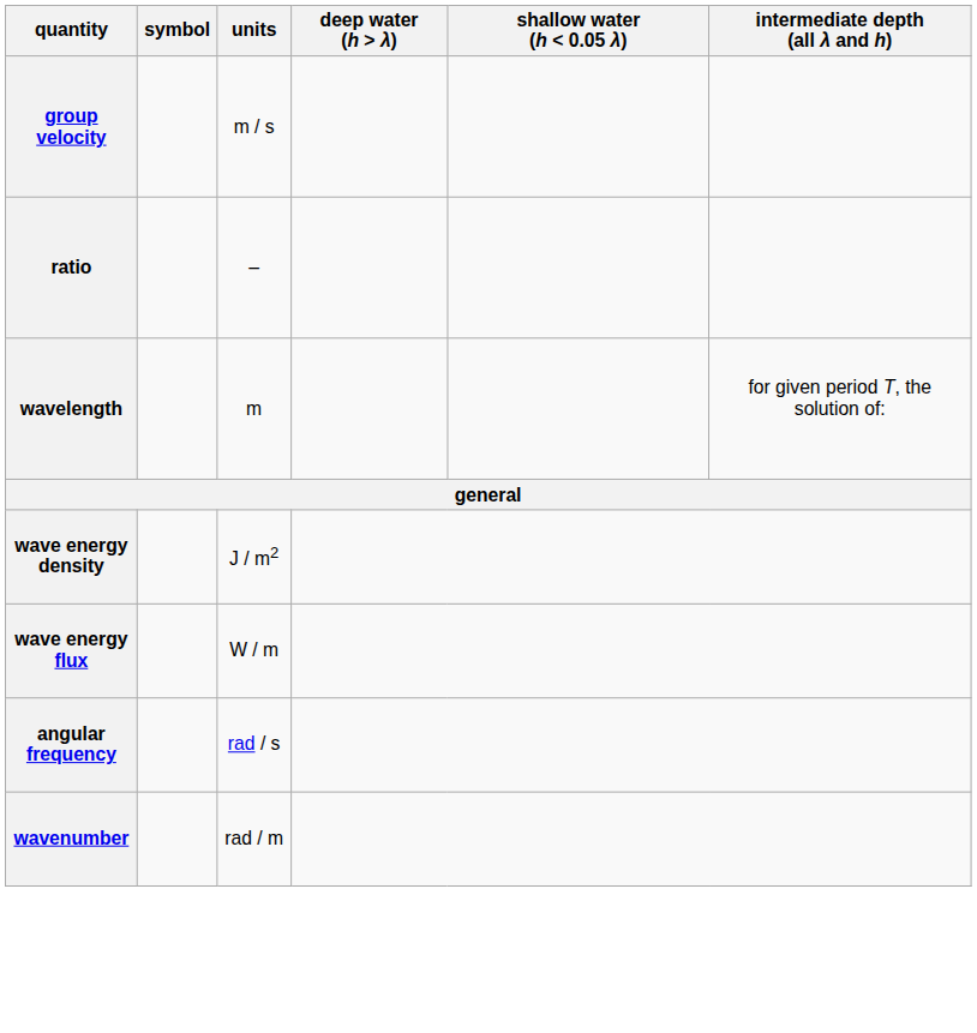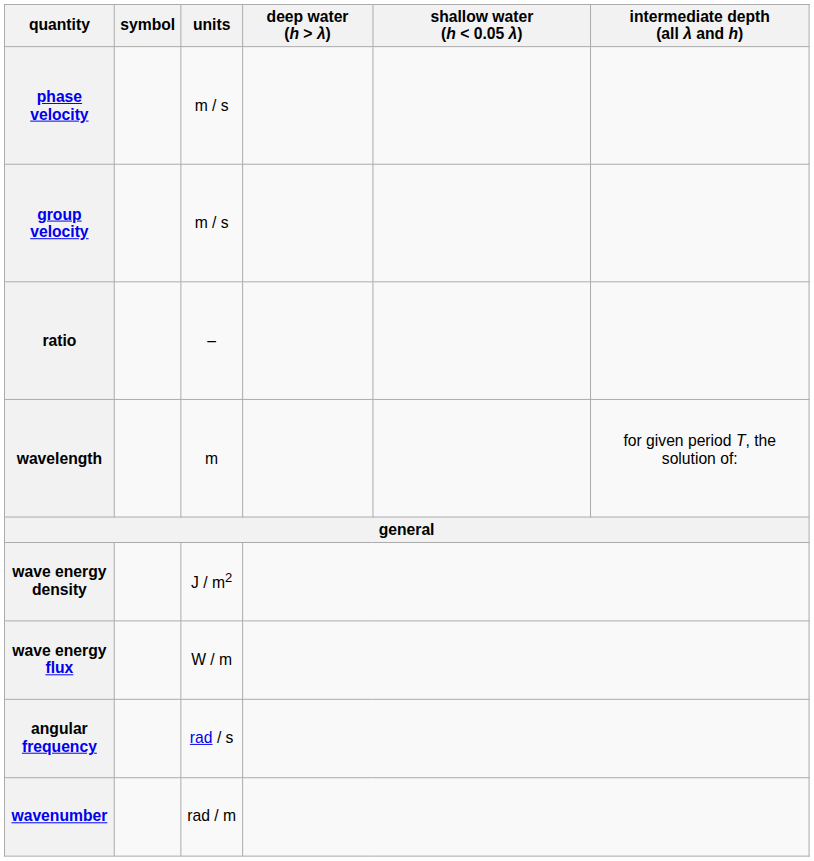+ row: phase velocity | m / s
